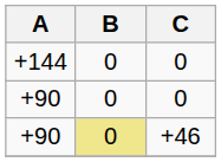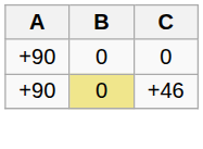- row: +144 | 0 | 0
